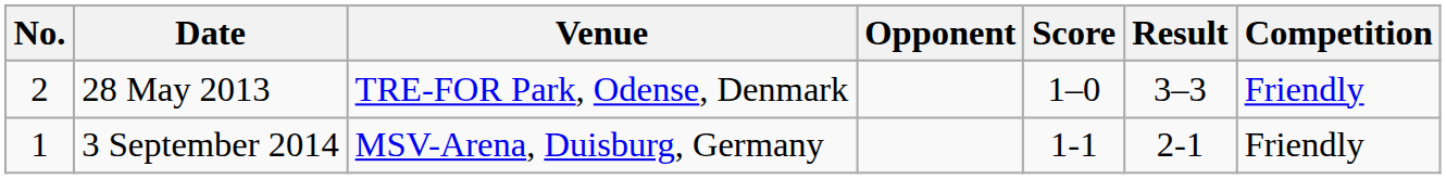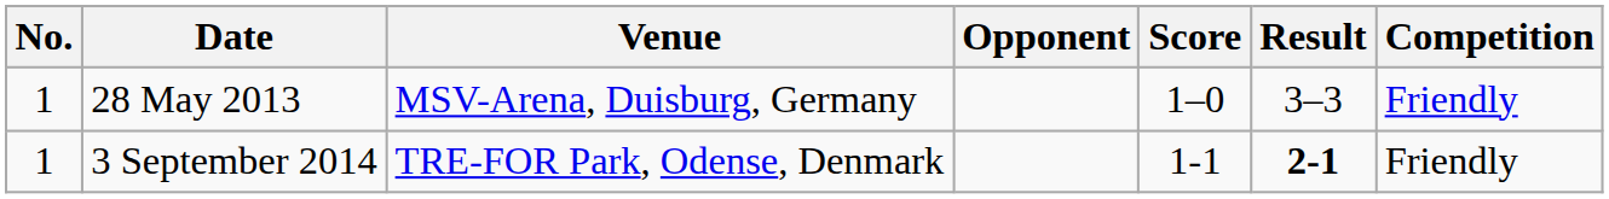28 May 2013 | No.: 2 -> 1
28 May 2013 | Venue: TRE-FOR Park, Odense, Denmark -> MSV-Arena, Duisburg, Germany
3 September 2014 | Venue: MSV-Arena, Duisburg, Germany -> TRE-FOR Park, Odense, Denmark
3 September 2014 | Result: normal -> bold
